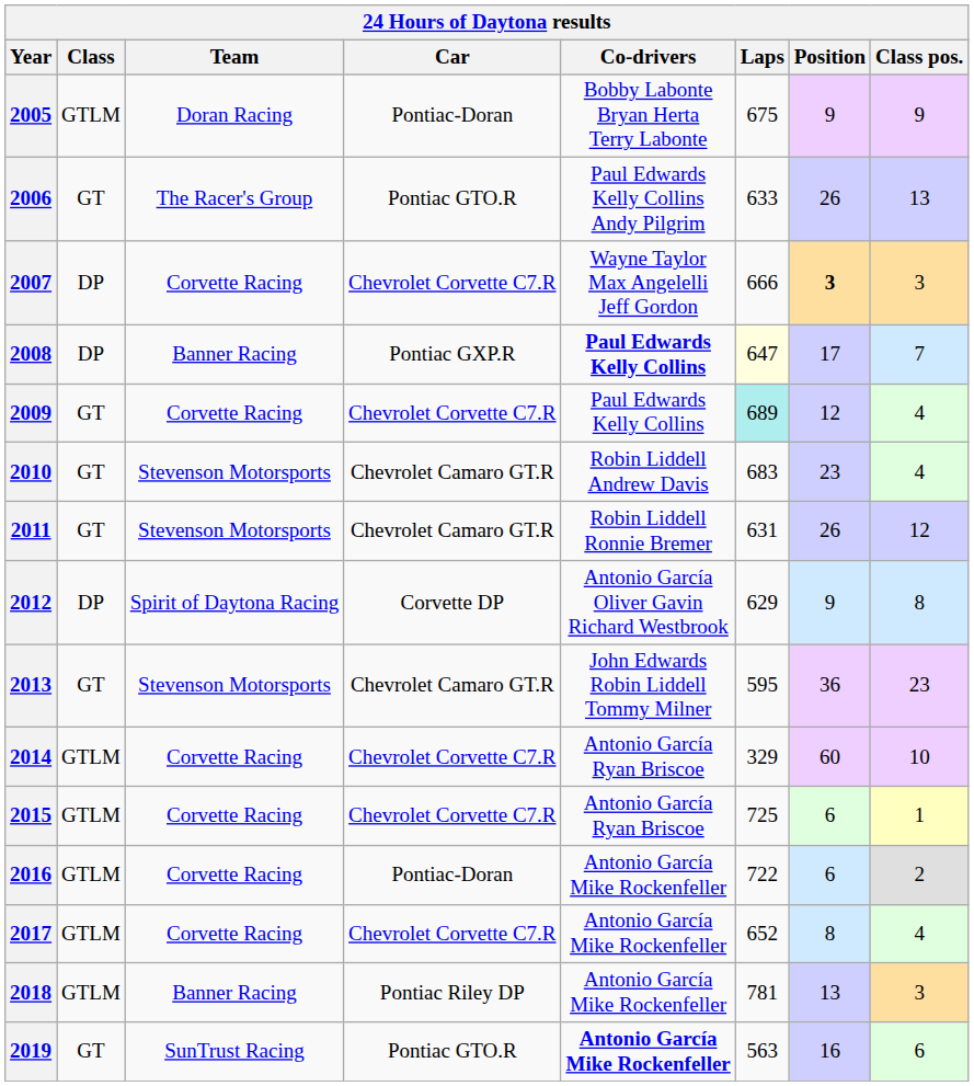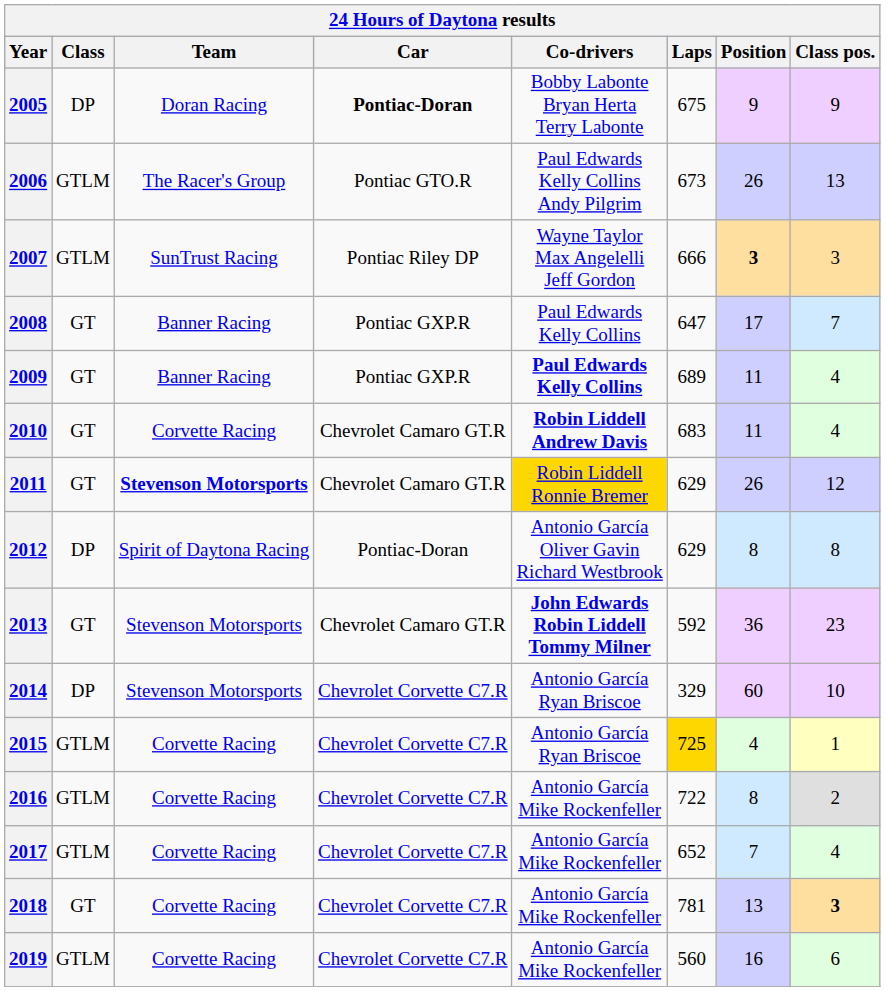2005 | Class: GTLM -> DP
2005 | Car: normal -> bold
2006 | Class: GT -> GTLM
2006 | Laps: 633 -> 673
2007 | Class: DP -> GTLM
2007 | Team: Corvette Racing -> SunTrust Racing
2007 | Car: Chevrolet Corvette C7.R -> Pontiac Riley DP
2008 | Class: DP -> GT
2008 | Co-drivers: bold -> normal
2008 | Laps: lightyellow background -> no background
2009 | Team: Corvette Racing -> Banner Racing
2009 | Car: Chevrolet Corvette C7.R -> Pontiac GXP.R
2009 | Co-drivers: normal -> bold
2009 | Laps: paleturquoise background -> no background
2009 | Position: 12 -> 11
2010 | Team: Stevenson Motorsports -> Corvette Racing
2010 | Co-drivers: normal -> bold
2010 | Position: 23 -> 11
2011 | Team: normal -> bold
2011 | Co-drivers: no background -> gold background
2011 | Laps: 631 -> 629
2012 | Car: Corvette DP -> Pontiac-Doran
2012 | Position: 9 -> 8
2013 | Co-drivers: normal -> bold
2013 | Laps: 595 -> 592
2014 | Class: GTLM -> DP
2014 | Team: Corvette Racing -> Stevenson Motorsports
2015 | Laps: no background -> gold background
2015 | Position: 6 -> 4
2016 | Car: Pontiac-Doran -> Chevrolet Corvette C7.R
2016 | Position: 6 -> 8
2017 | Position: 8 -> 7
2018 | Class: GTLM -> GT
2018 | Team: Banner Racing -> Corvette Racing
2018 | Car: Pontiac Riley DP -> Chevrolet Corvette C7.R
2018 | Class pos.: normal -> bold
2019 | Class: GT -> GTLM
2019 | Team: SunTrust Racing -> Corvette Racing
2019 | Car: Pontiac GTO.R -> Chevrolet Corvette C7.R
2019 | Co-drivers: bold -> normal
2019 | Laps: 563 -> 560
